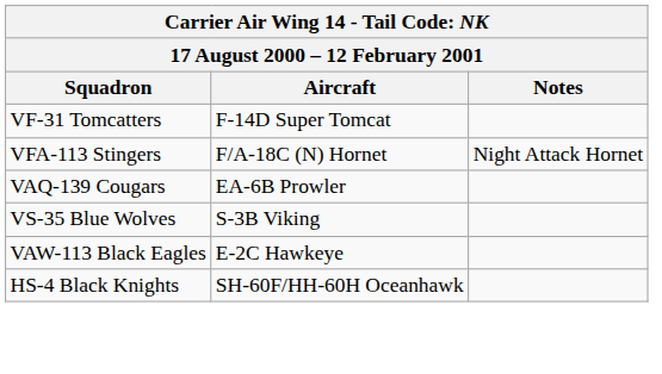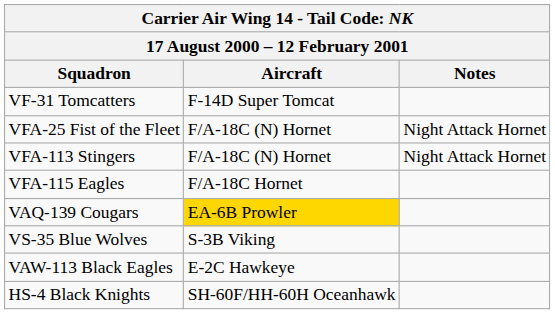+ row: VFA-25 Fist of the Fleet | F/A-18C (N) Hornet | Night Attack Hornet
+ row: VFA-115 Eagles | F/A-18C Hornet
VAQ-139 Cougars | Aircraft: no background -> gold background
